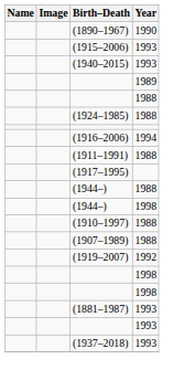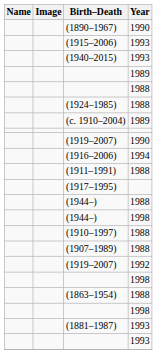+ row: (c. 1910–2004) | 1989
+ row: (1919–2007) | 1990
+ row: (1863–1954) | 1988
- row: (1937–2018) | 1993
